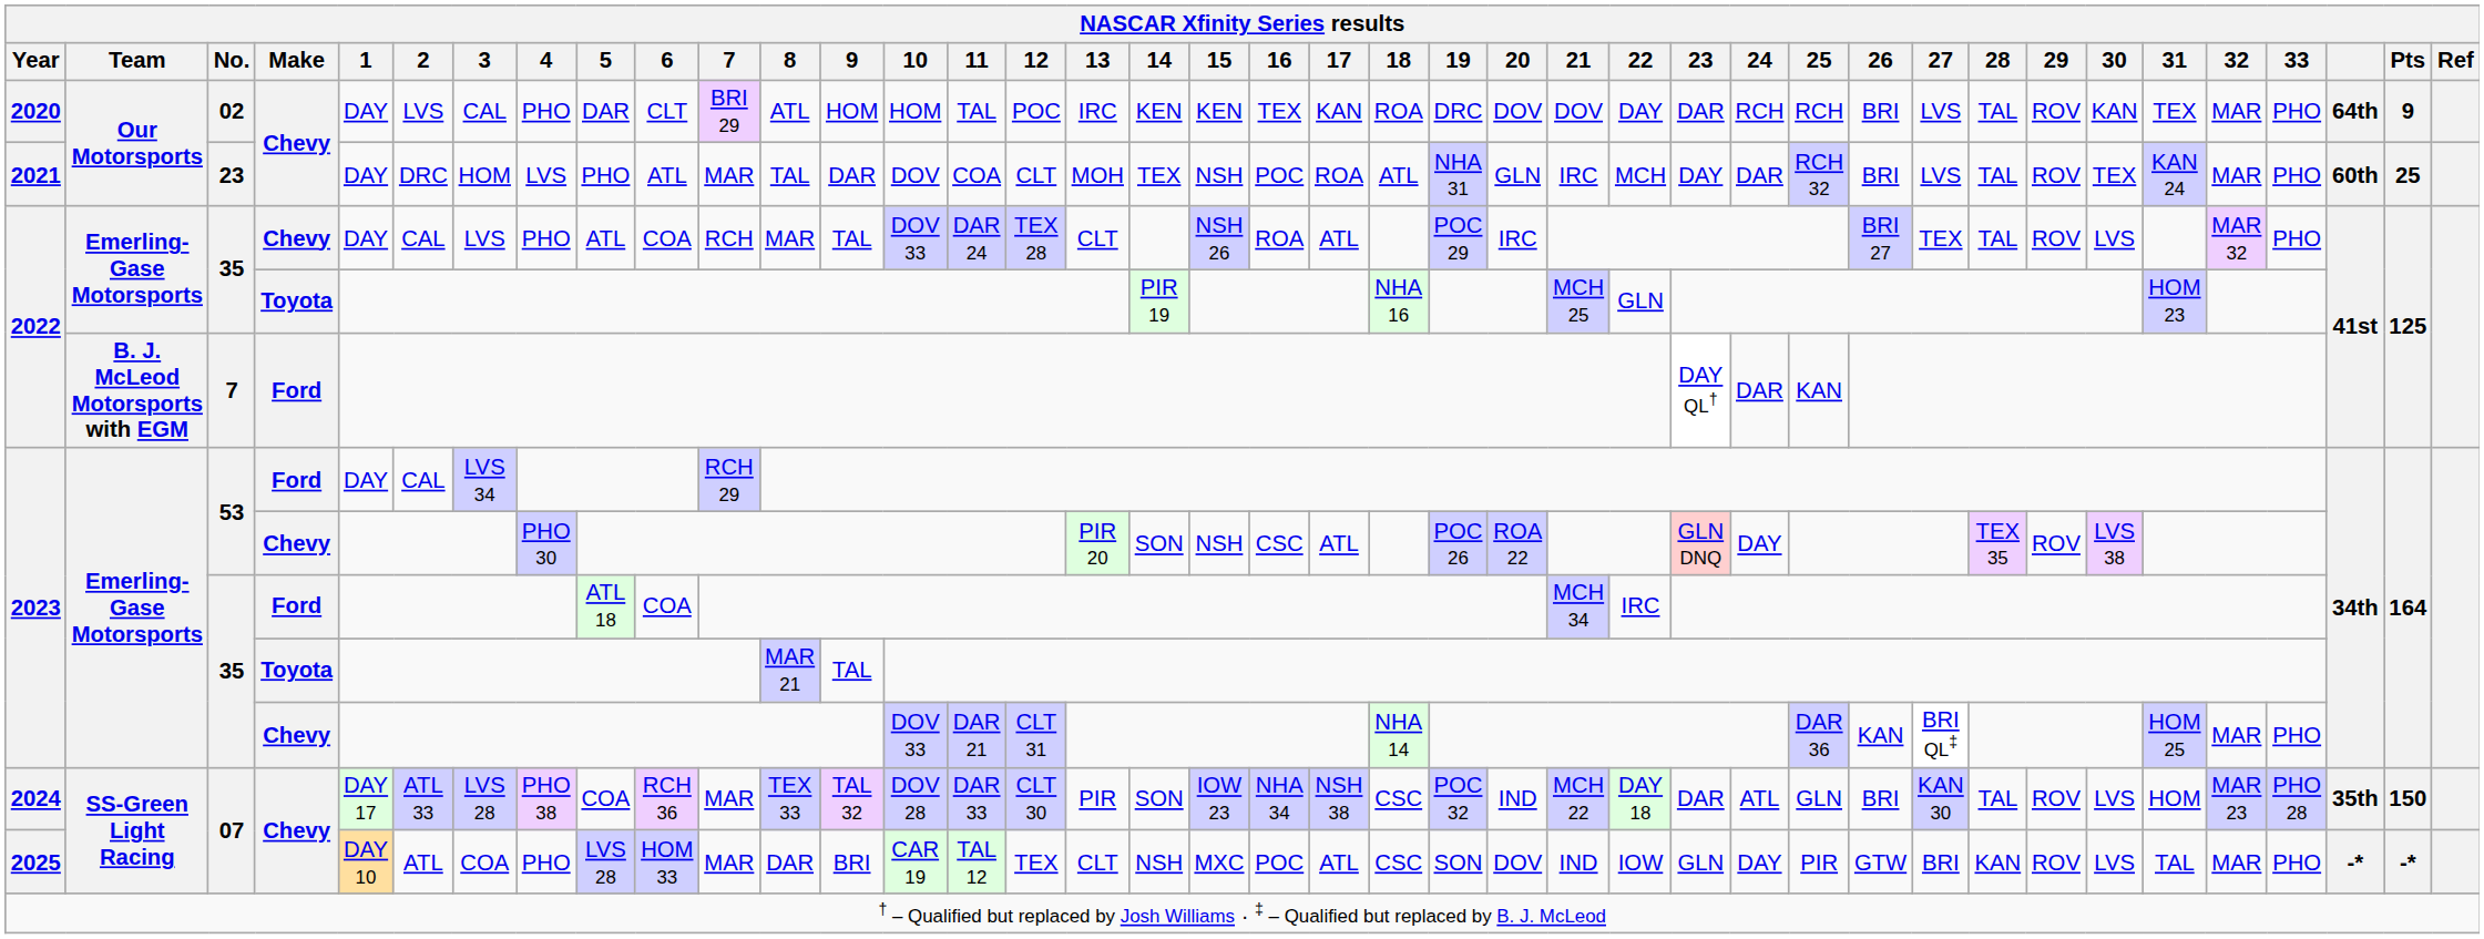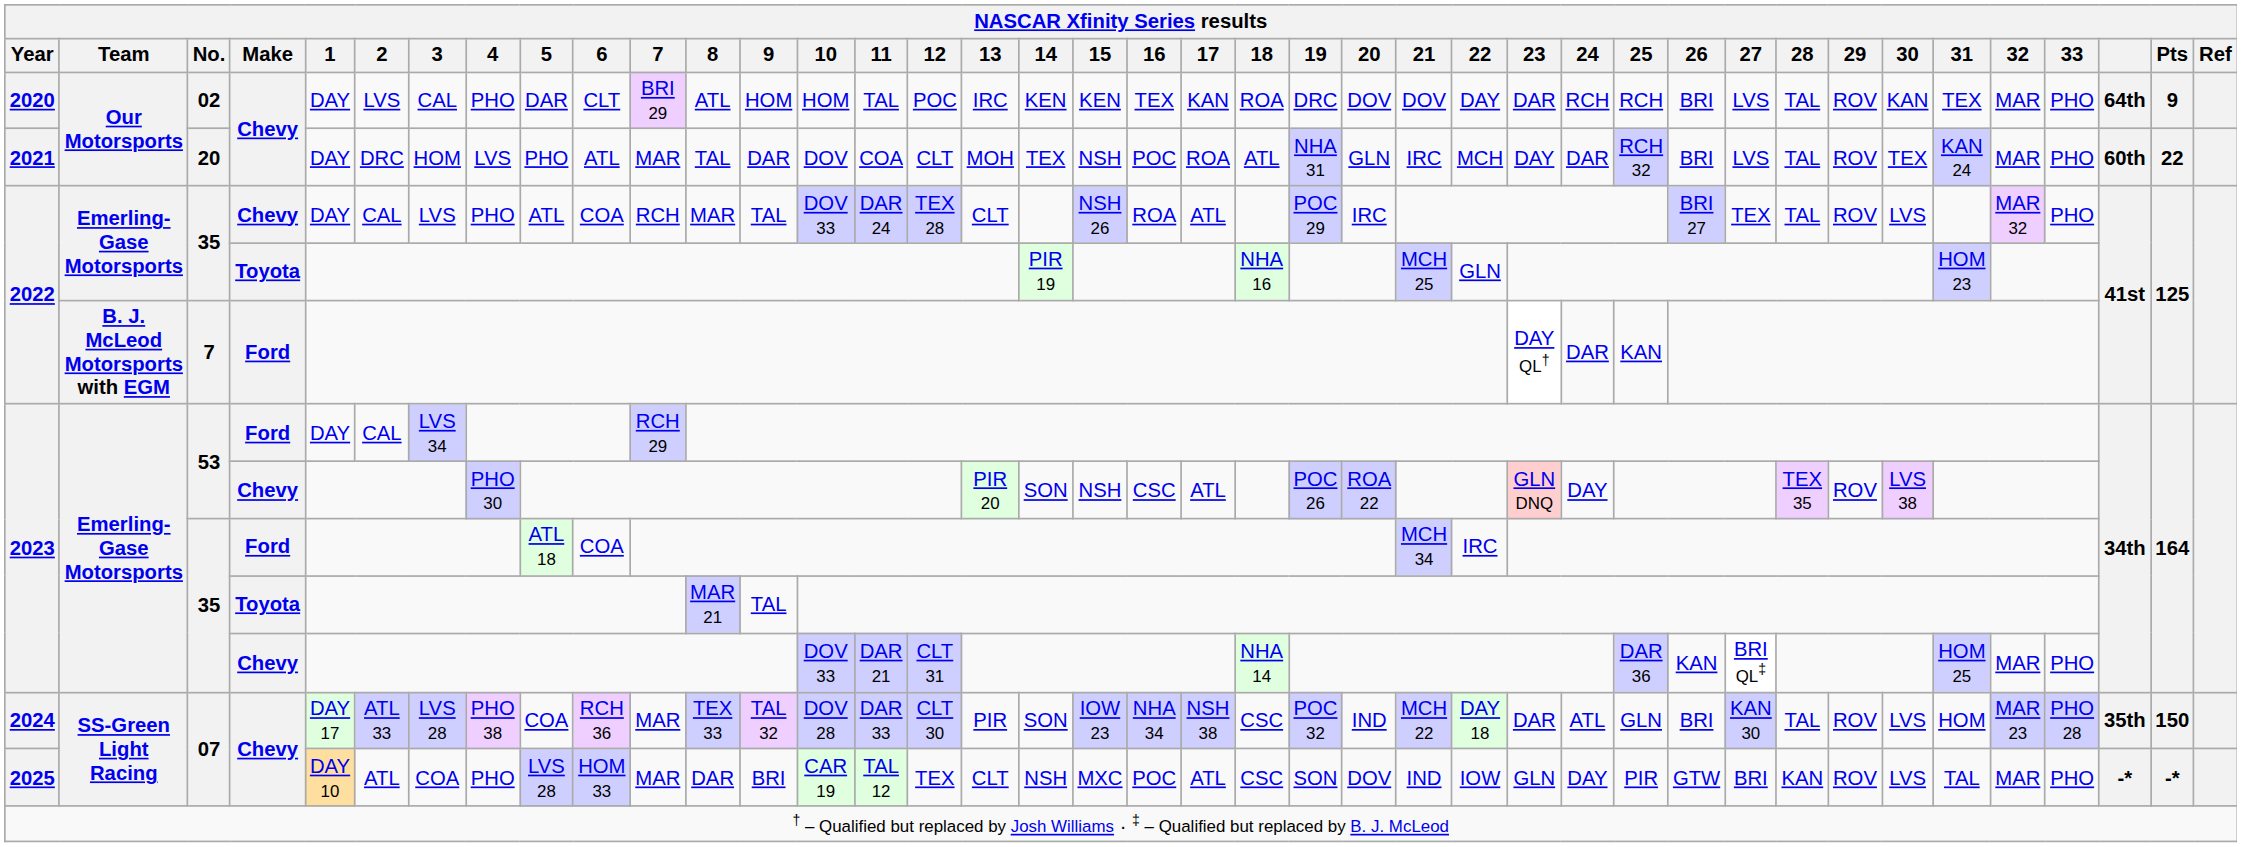2021 | No.: 23 -> 20
2021 | Pts: 25 -> 22
